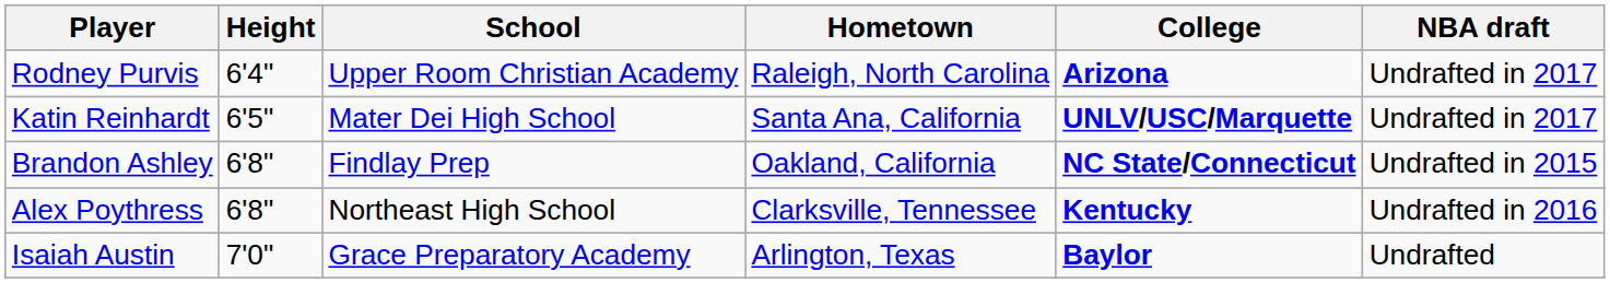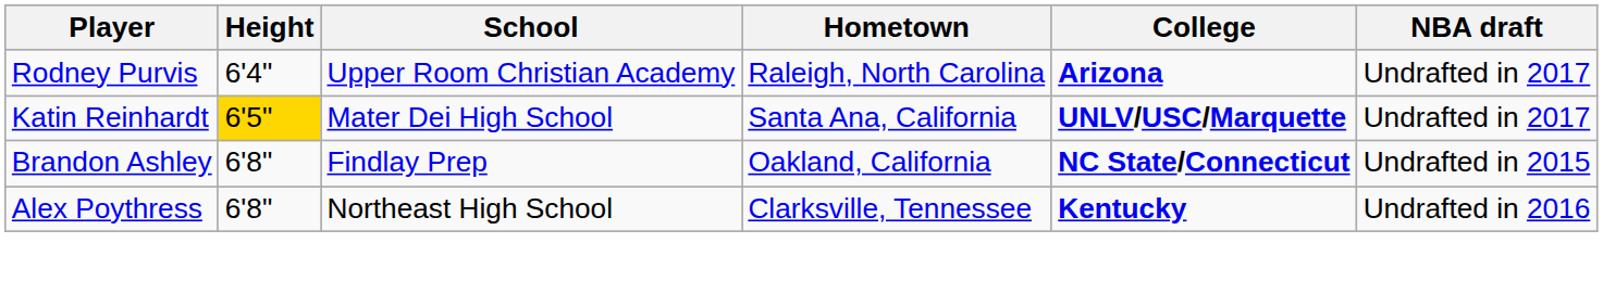Katin Reinhardt | Height: no background -> gold background
- row: Isaiah Austin | 7'0" | Grace Preparatory Academy | Arlington, Texas | Baylor | Undrafted
